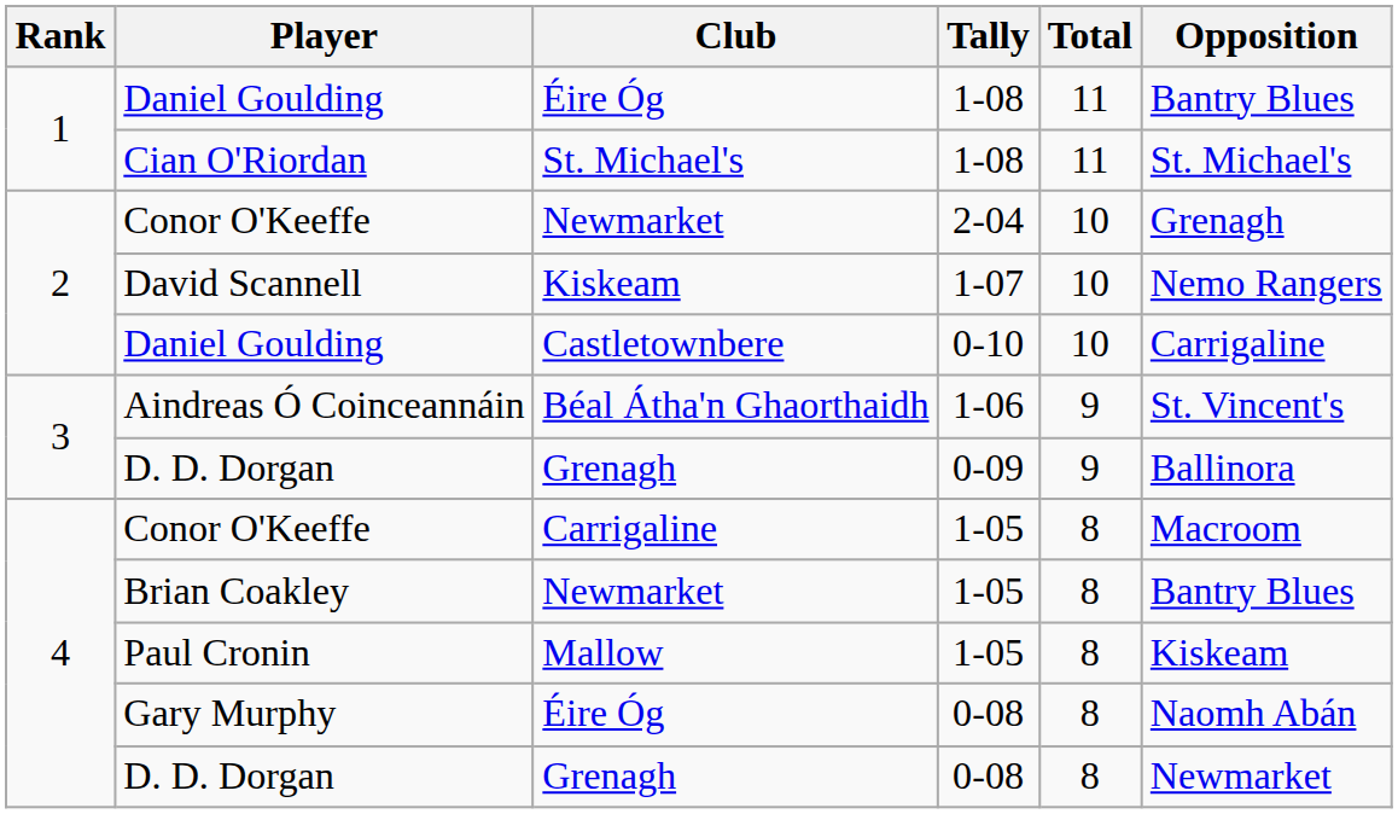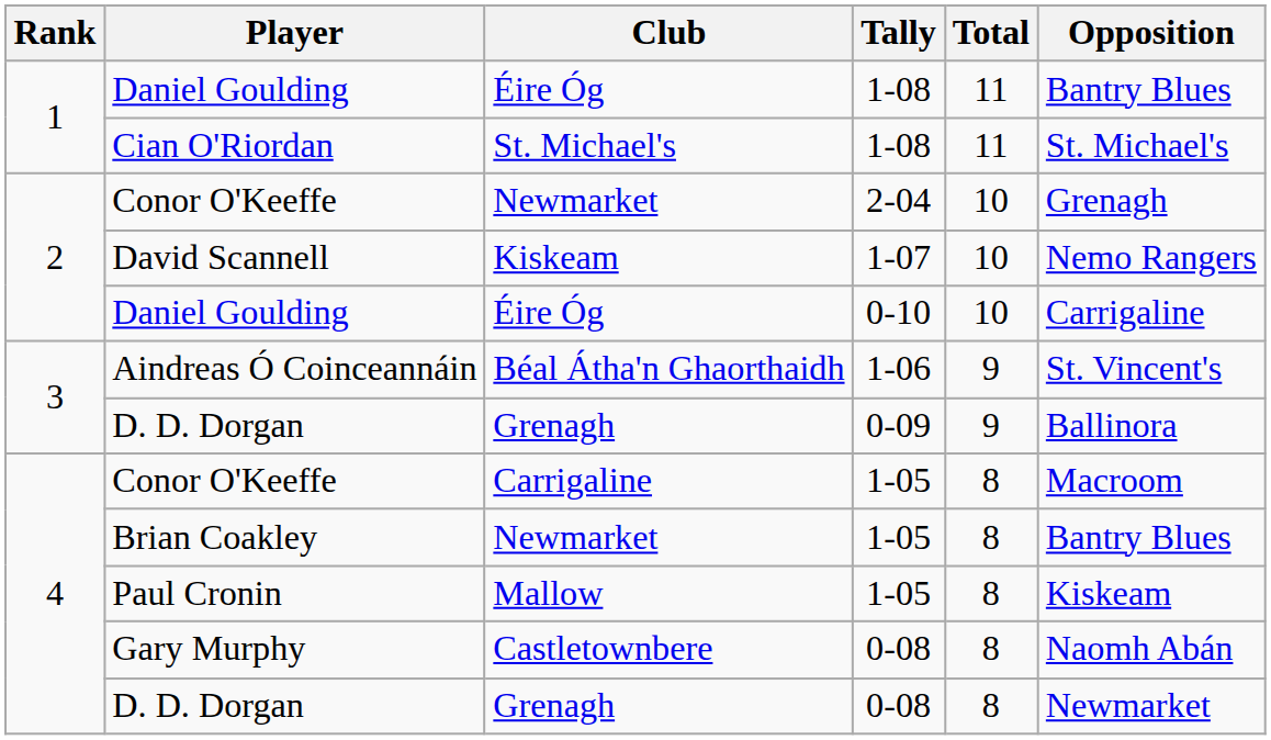Daniel Goulding / 0-10 | Club: Castletownbere -> Éire Óg
Gary Murphy | Club: Éire Óg -> Castletownbere
